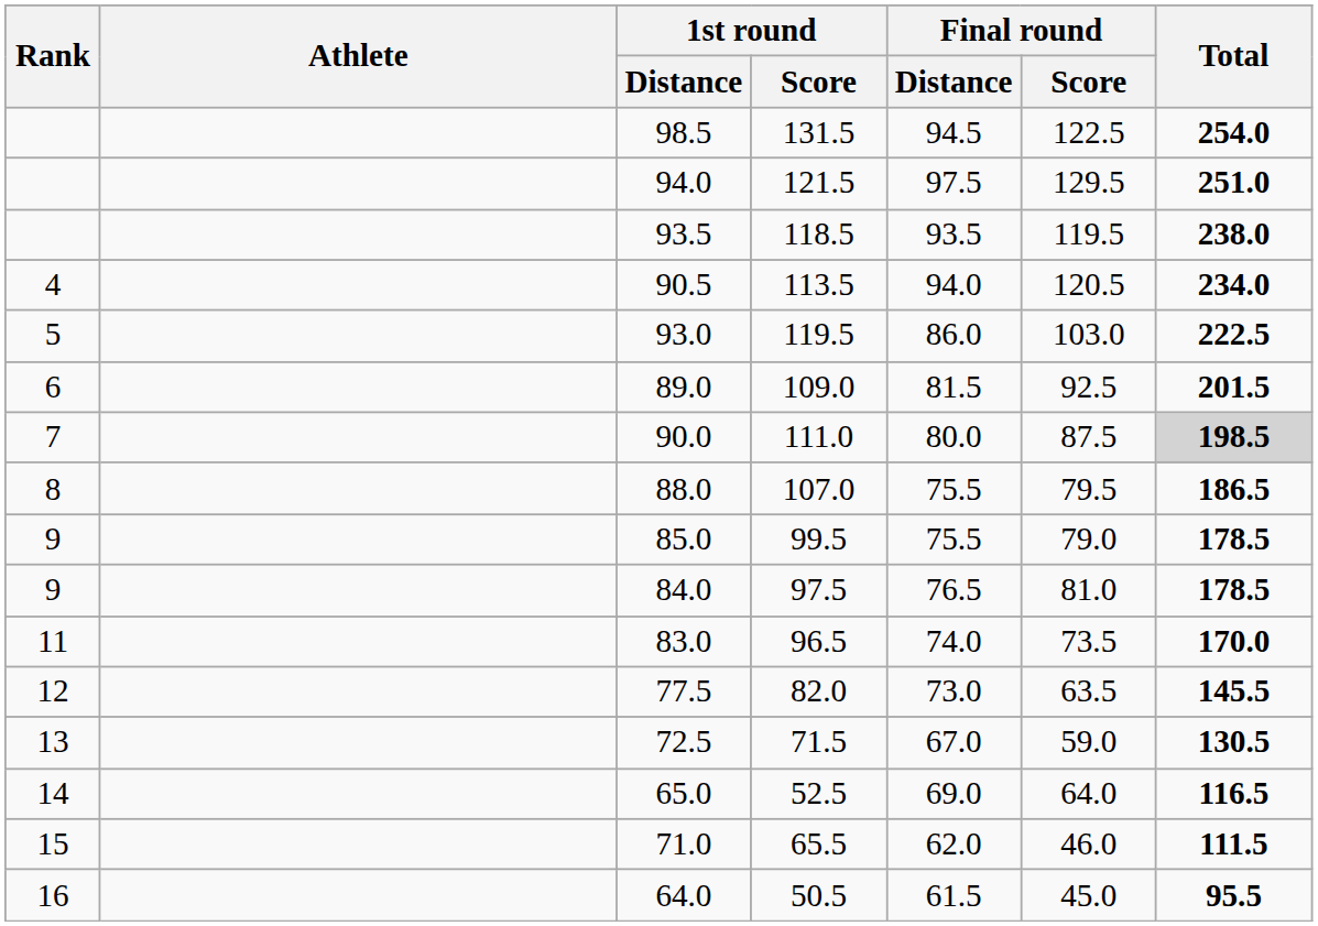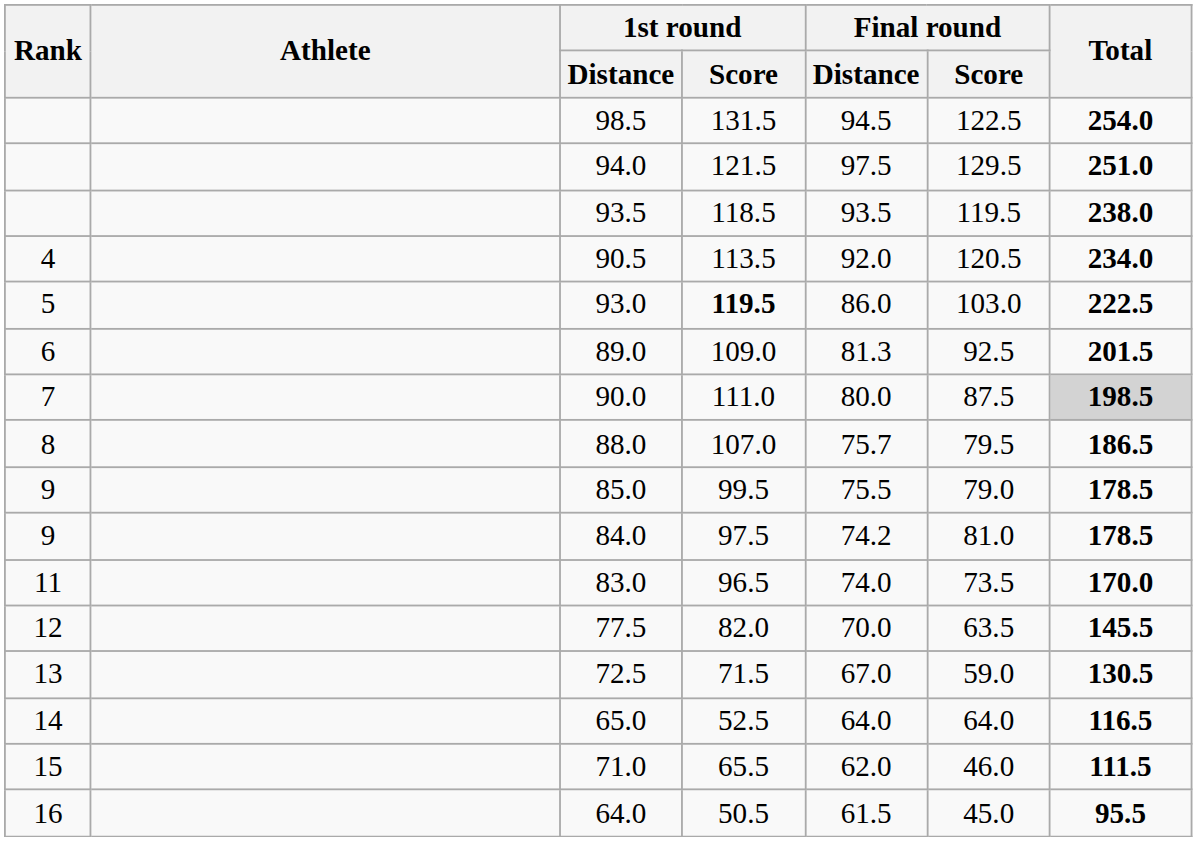90.5 | Final round / Distance: 94.0 -> 92.0
93.0 | 1st round / Score: normal -> bold
89.0 | Final round / Distance: 81.5 -> 81.3
88.0 | Final round / Distance: 75.5 -> 75.7
84.0 | Final round / Distance: 76.5 -> 74.2
77.5 | Final round / Distance: 73.0 -> 70.0
65.0 | Final round / Distance: 69.0 -> 64.0
